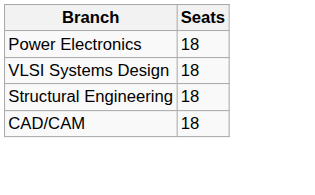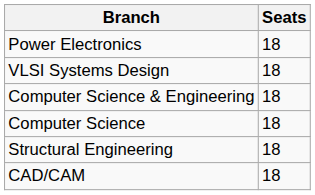+ row: Computer Science & Engineering | 18
+ row: Computer Science | 18
